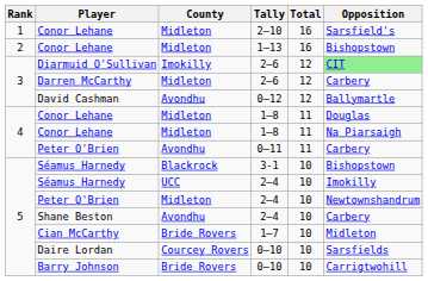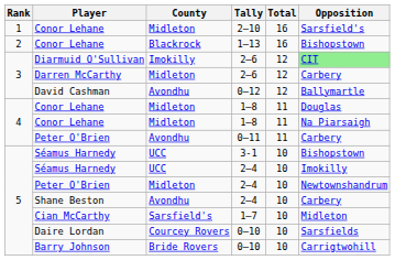Conor Lehane / 1–13 | County: Midleton -> Blackrock
Séamus Harnedy / 3-1 | County: Blackrock -> UCC
Cian McCarthy | County: Bride Rovers -> Sarsfield's
